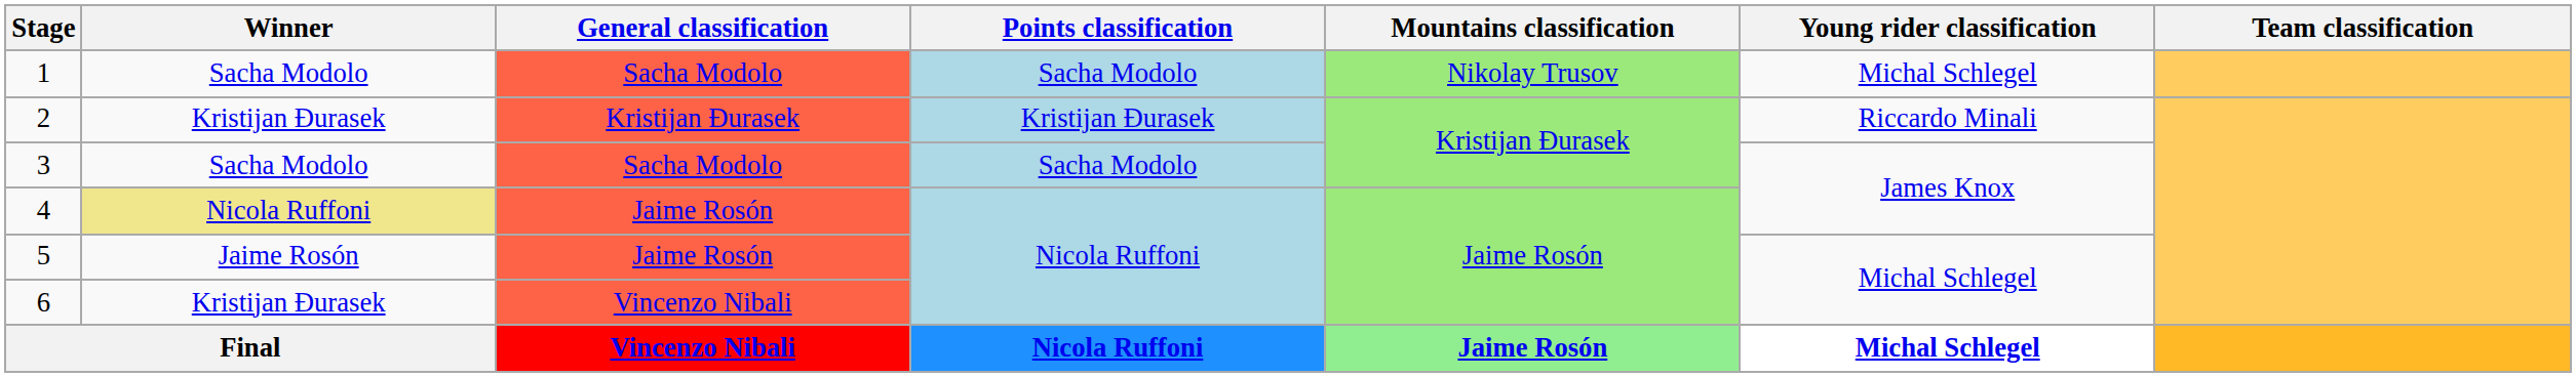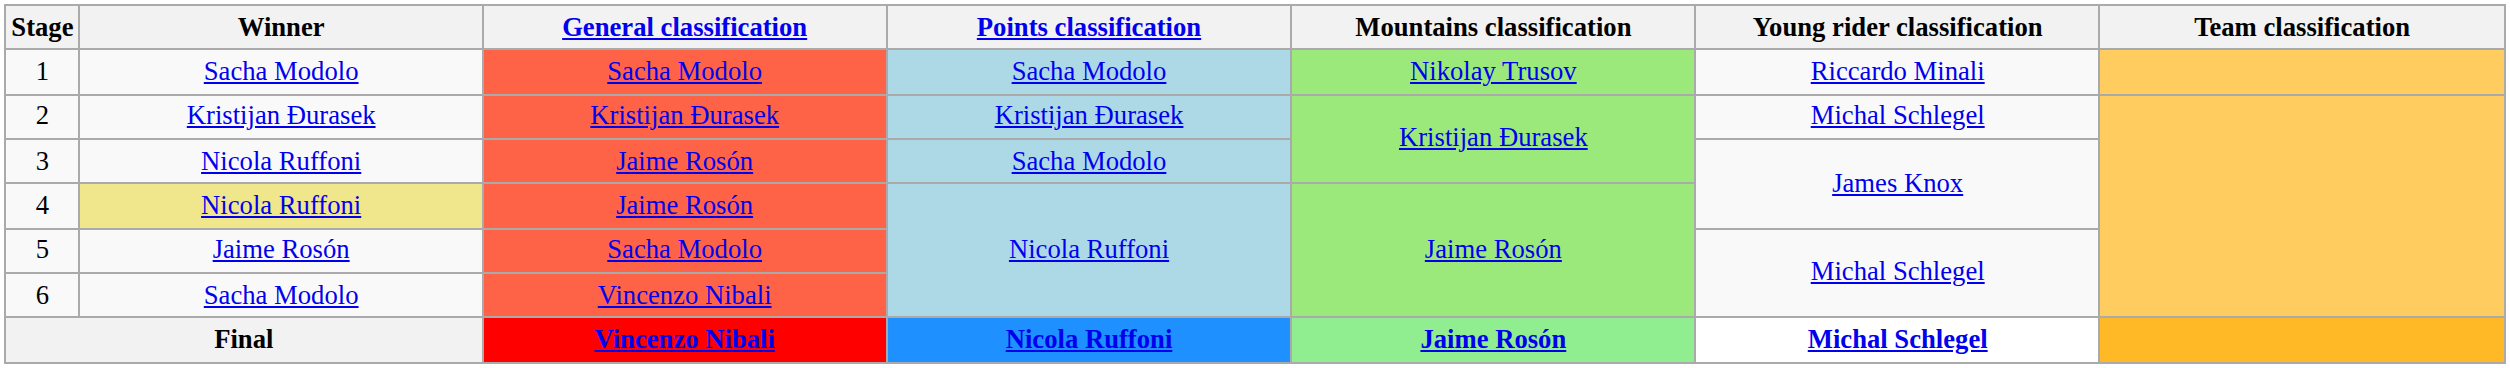1 | Young rider classification: Michal Schlegel -> Riccardo Minali
2 | Young rider classification: Riccardo Minali -> Michal Schlegel
3 | Winner: Sacha Modolo -> Nicola Ruffoni
3 | General classification: Sacha Modolo -> Jaime Rosón
5 | General classification: Jaime Rosón -> Sacha Modolo
6 | Winner: Kristijan Đurasek -> Sacha Modolo
